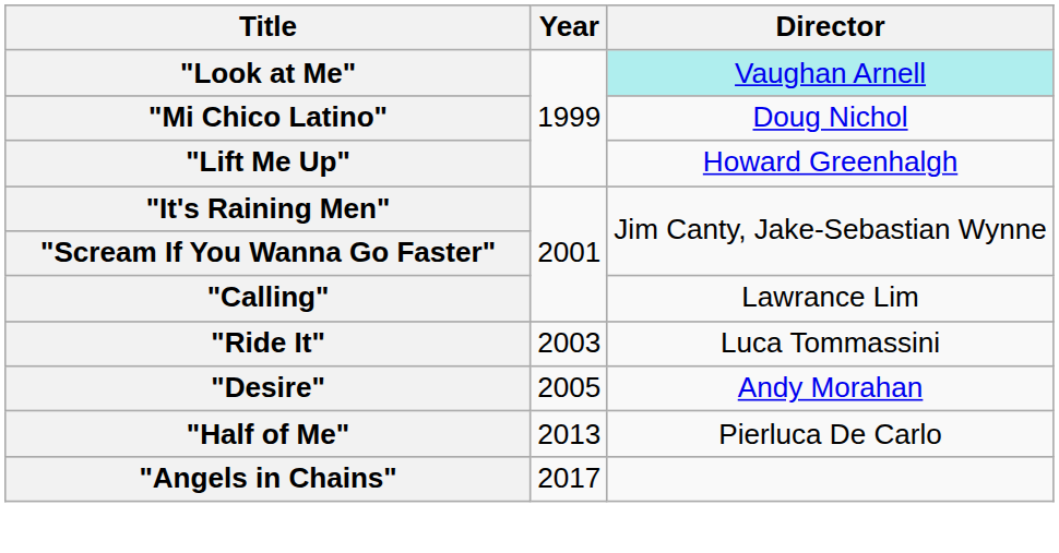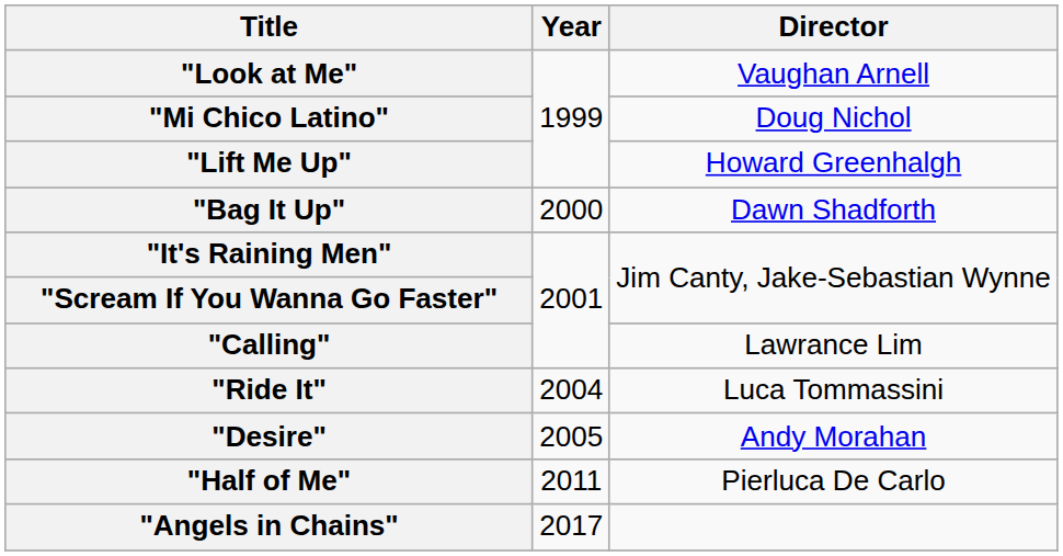"Look at Me" | Director: paleturquoise background -> no background
+ row: "Bag It Up" | 2000 | Dawn Shadforth
"Ride It" | Year: 2003 -> 2004
"Half of Me" | Year: 2013 -> 2011
